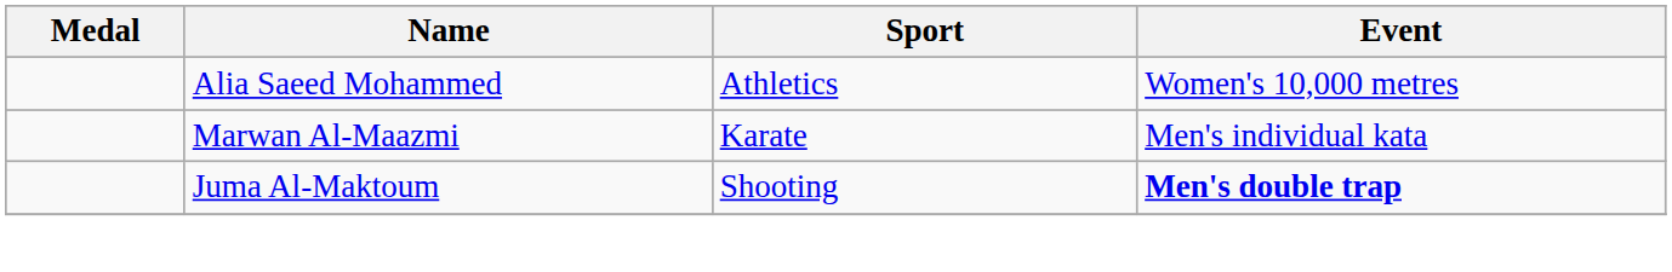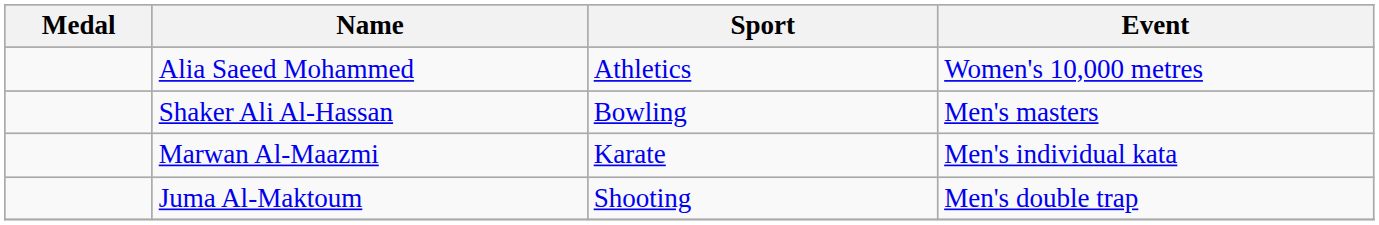+ row: Shaker Ali Al-Hassan | Bowling | Men's masters
Juma Al-Maktoum | Event: bold -> normal
